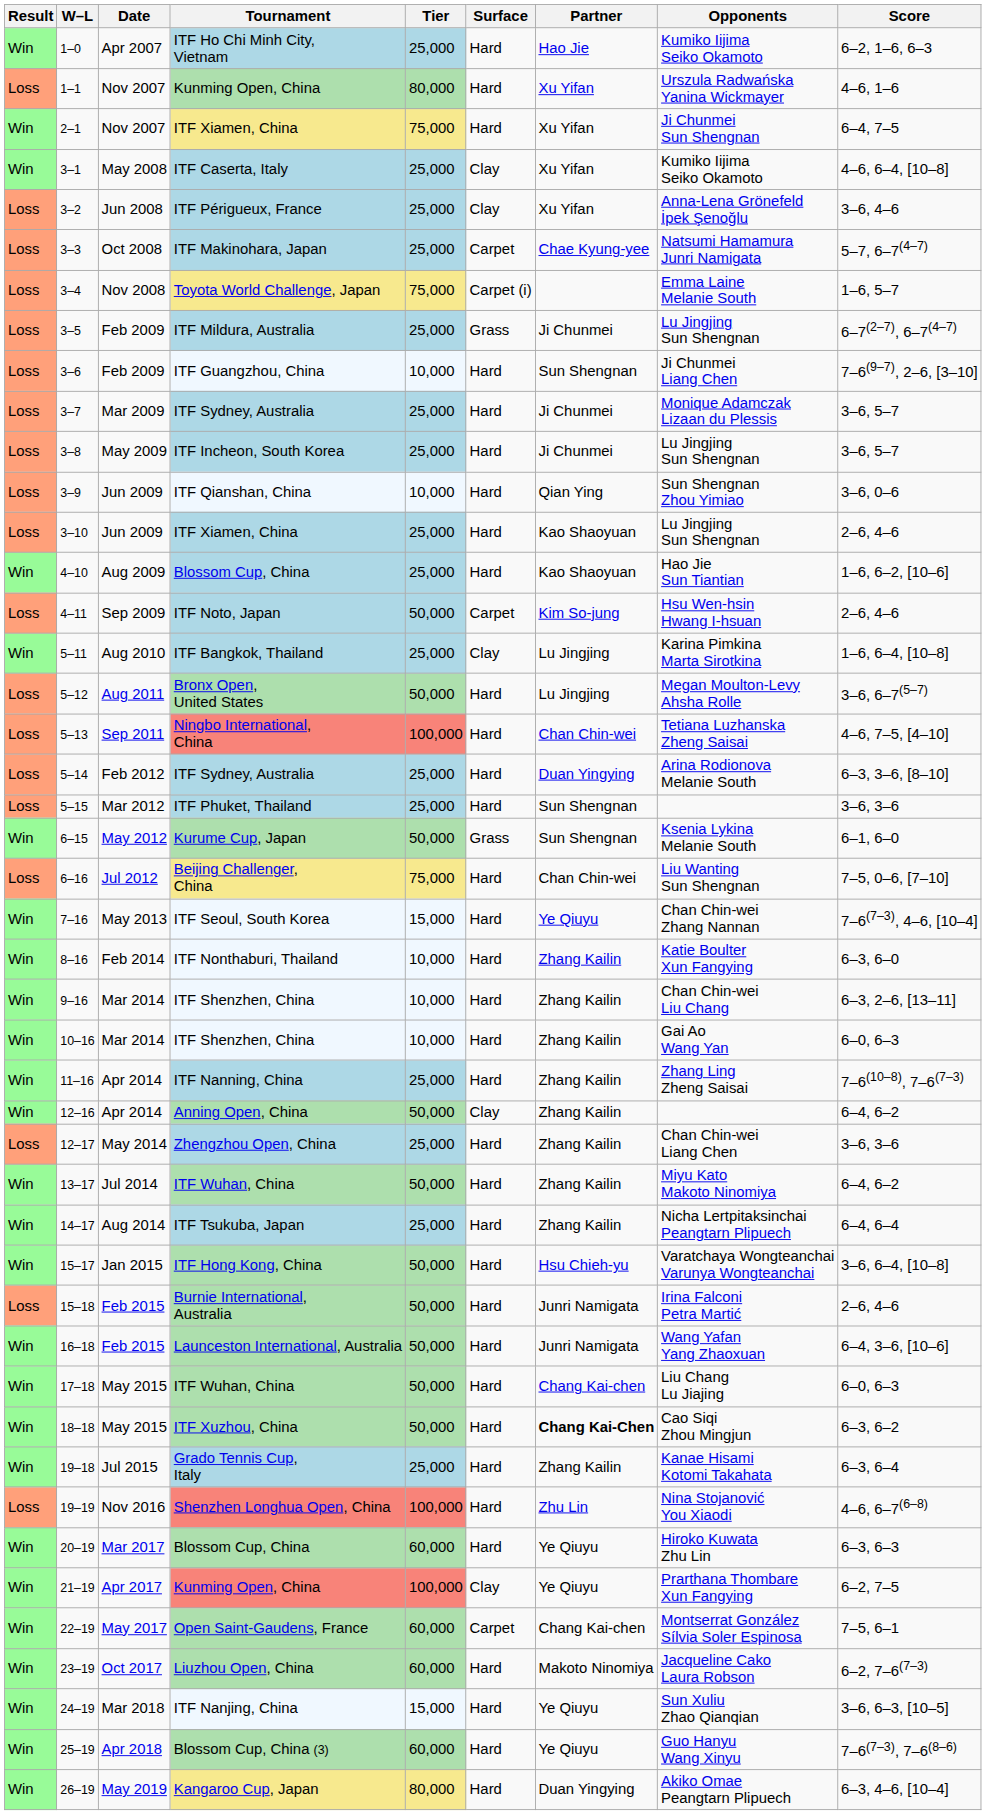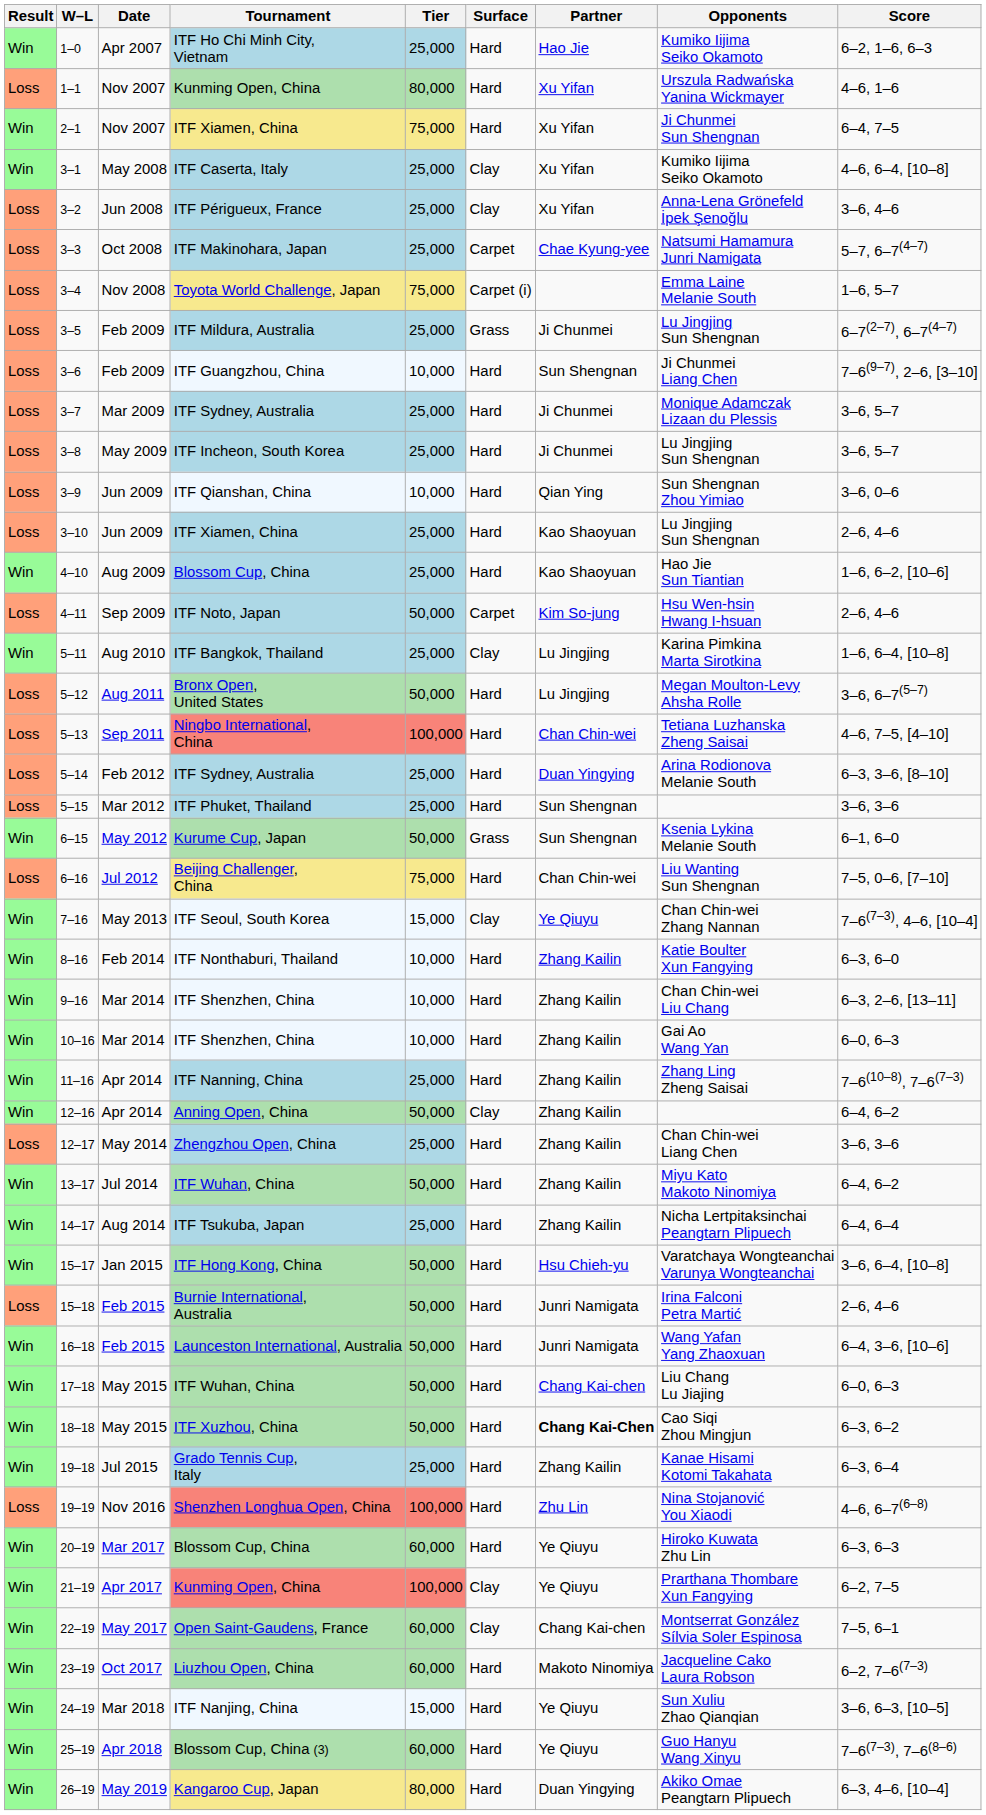7–16 | Surface: Hard -> Clay
22–19 | Surface: Carpet -> Clay
